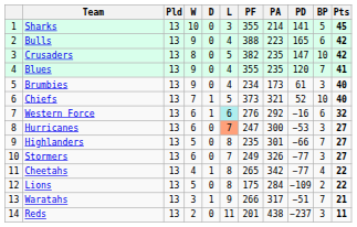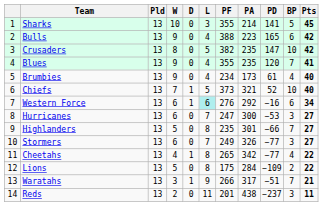Brumbies | BP: 3 -> 4
Western Force | Pts: 32 -> 34
Hurricanes | L: lightsalmon background -> no background
